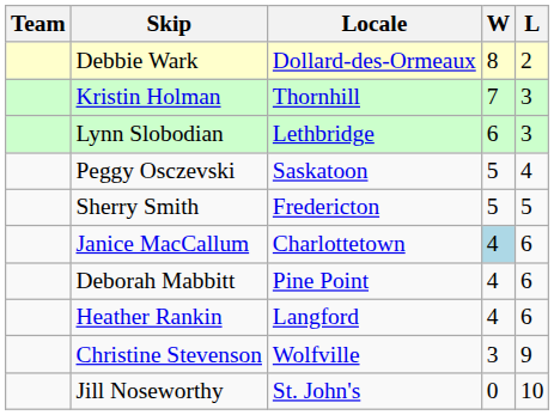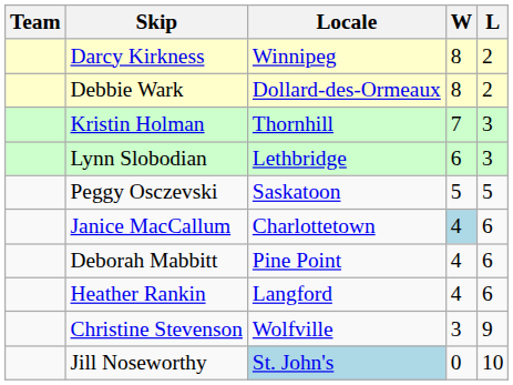+ row: Darcy Kirkness | Winnipeg | 8 | 2
Peggy Osczevski | L: 4 -> 5
- row: Sherry Smith | Fredericton | 5 | 5
Jill Noseworthy | Locale: no background -> lightblue background
